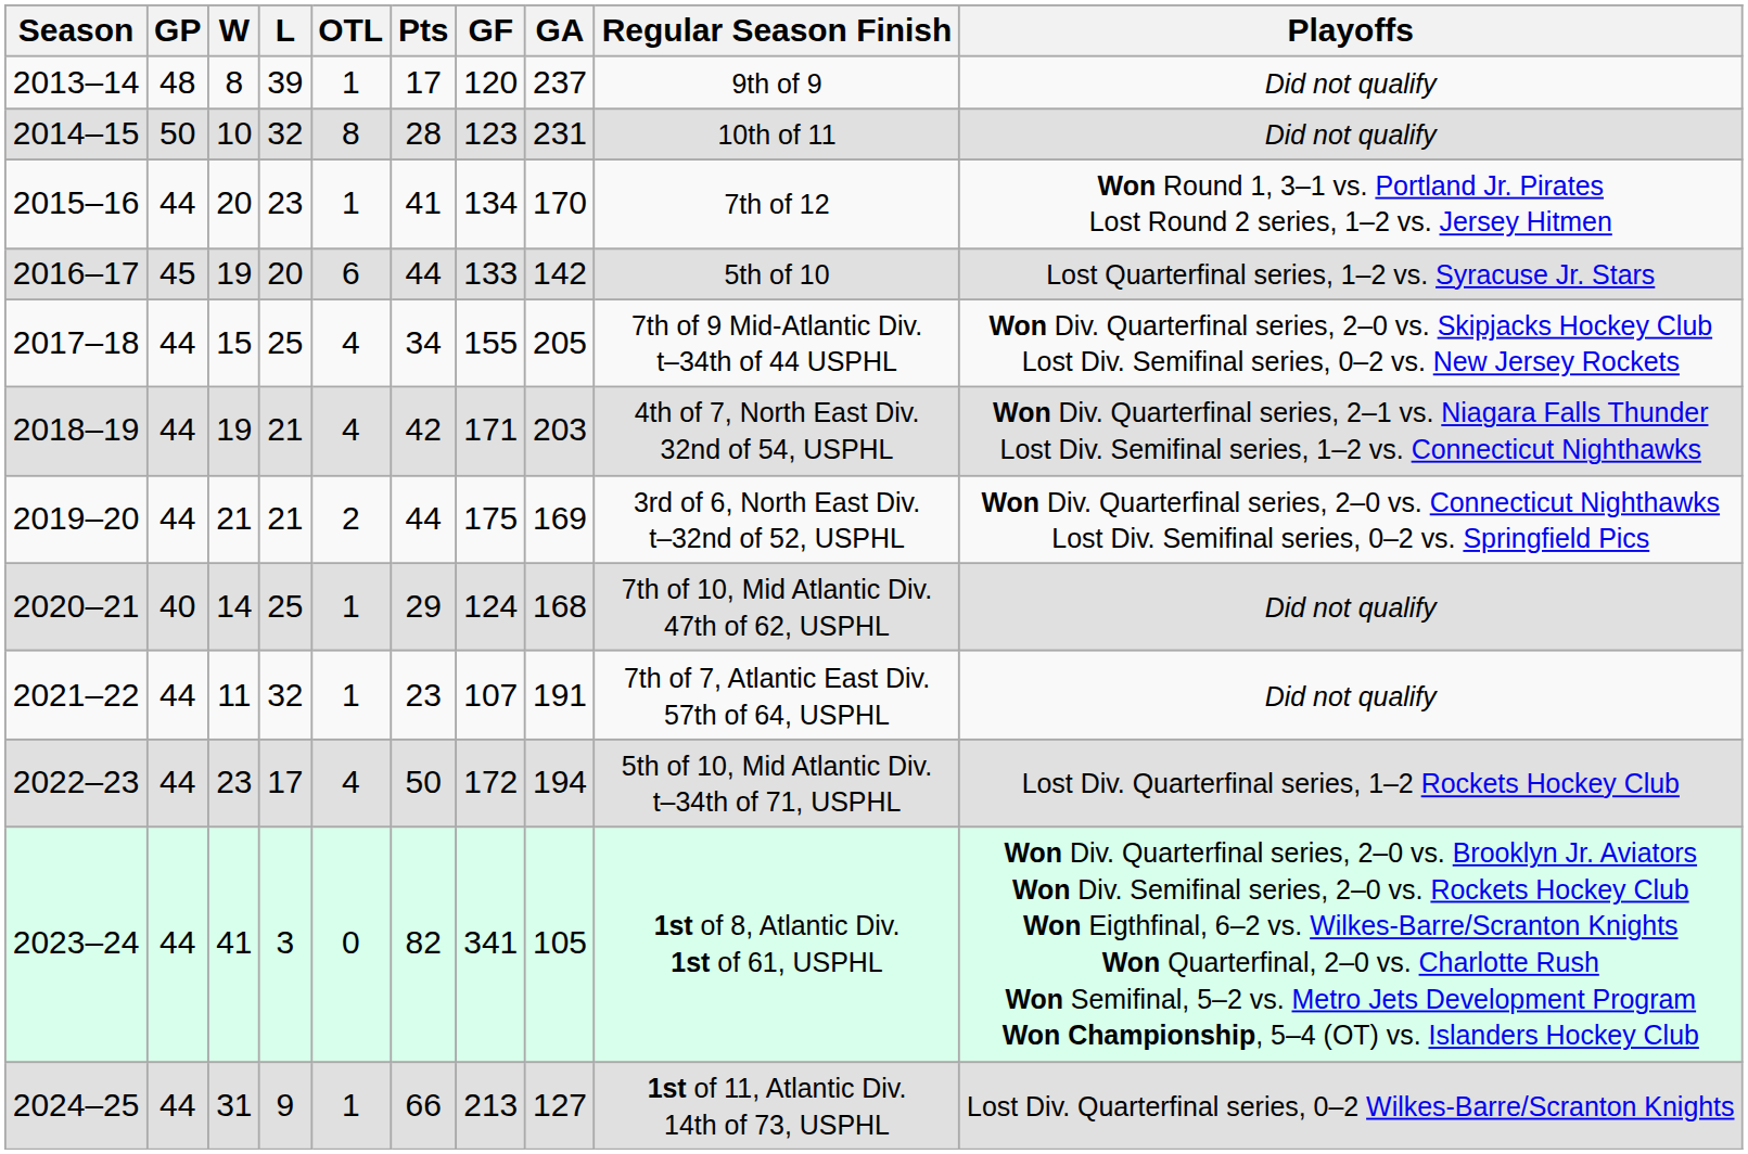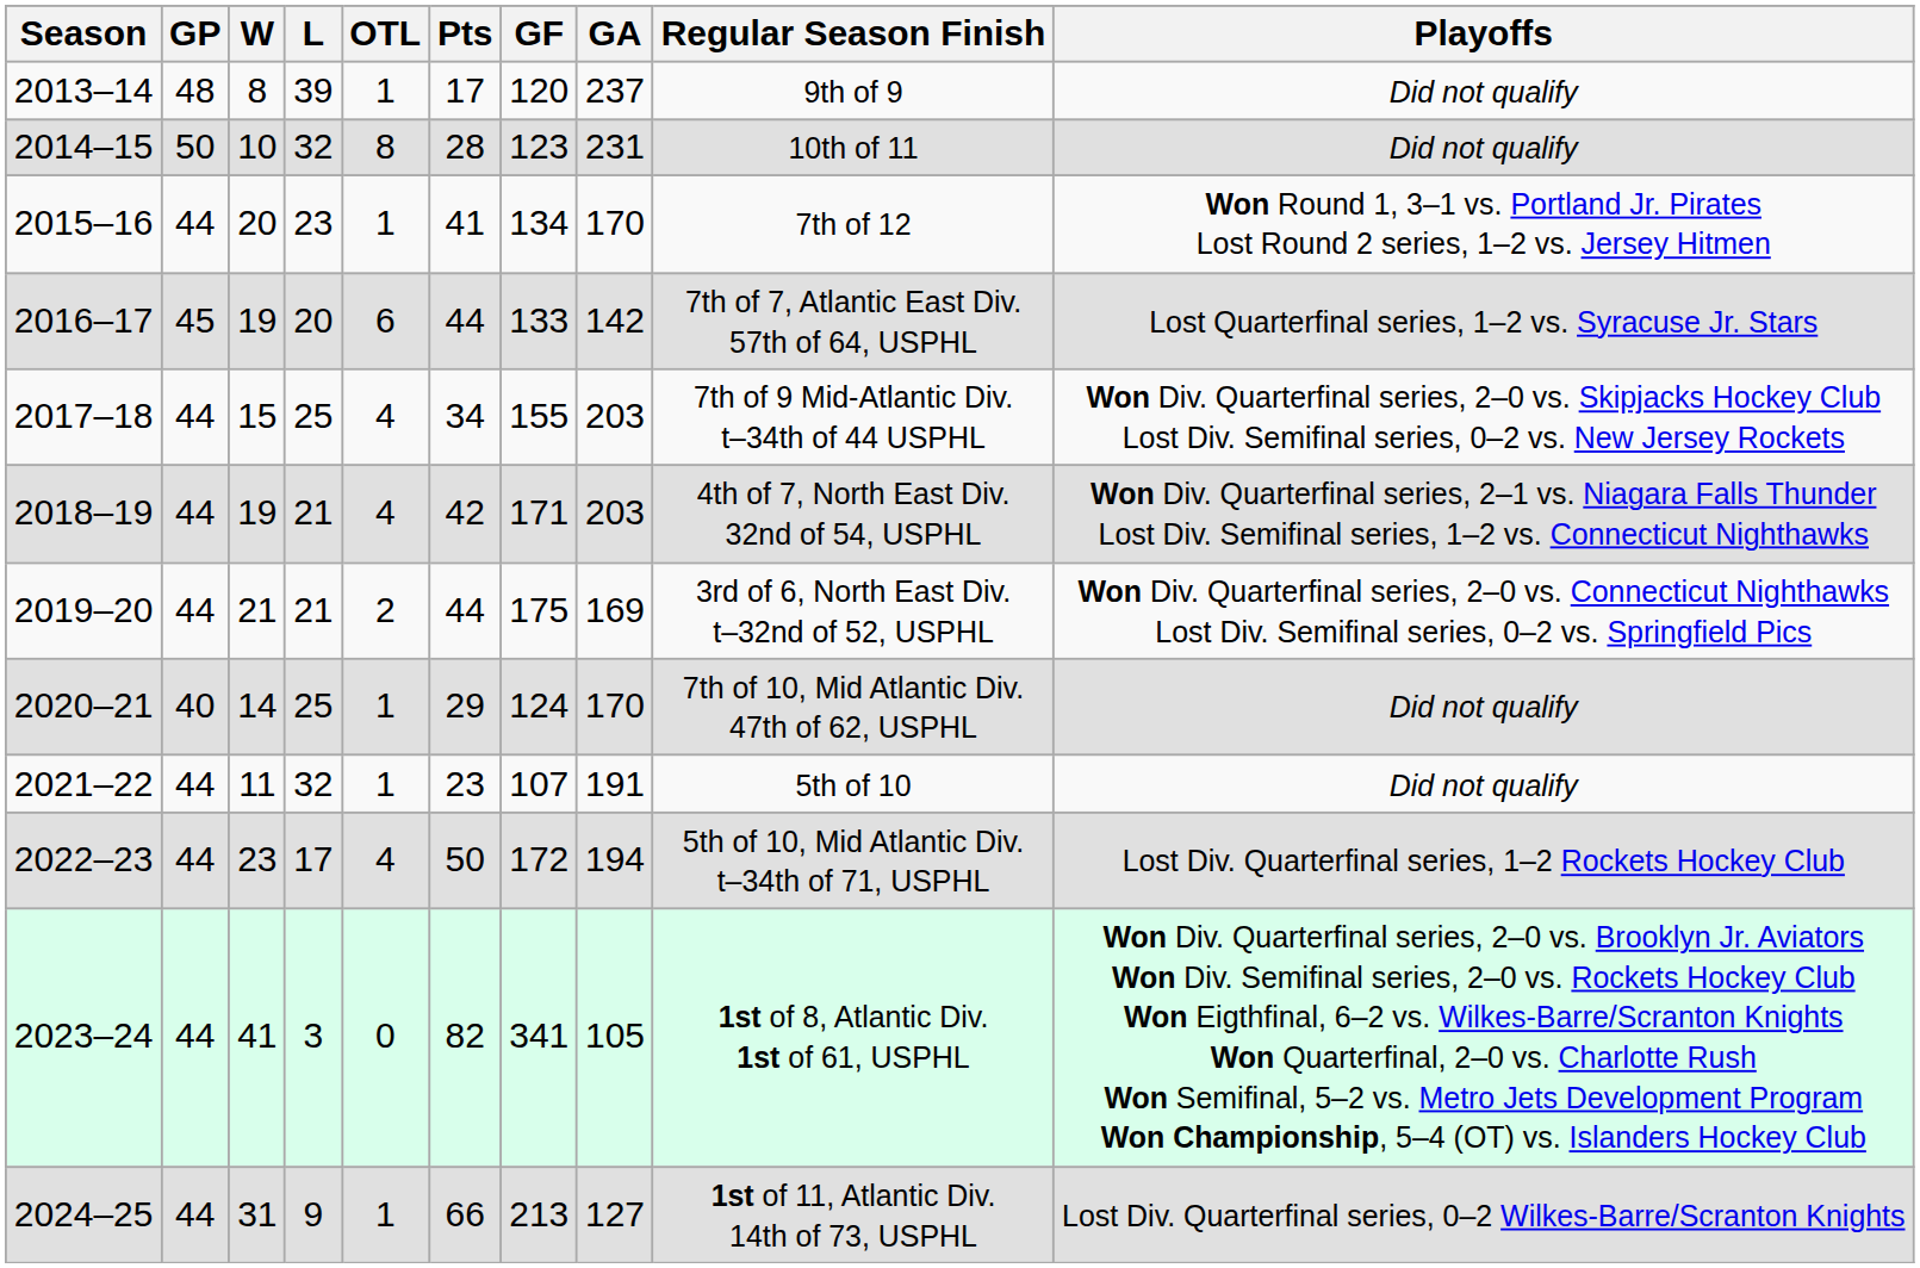2016–17 | Regular Season Finish: 5th of 10 -> 7th of 7, Atlantic East Div. 57th of 64, USPHL
2017–18 | GA: 205 -> 203
2020–21 | GA: 168 -> 170
2021–22 | Regular Season Finish: 7th of 7, Atlantic East Div. 57th of 64, USPHL -> 5th of 10
